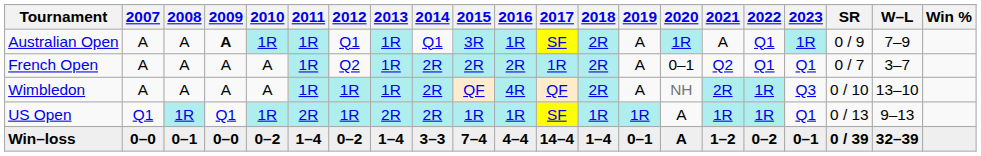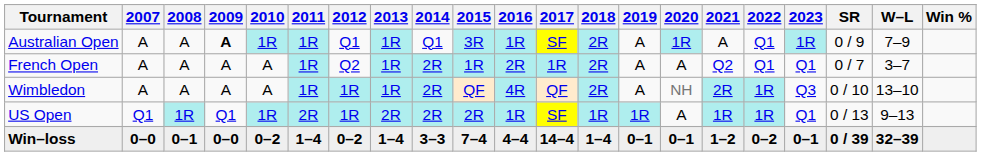French Open | 2015: 2R -> 1R
French Open | 2020: 0–1 -> A
US Open | 2015: 1R -> 2R
Win–loss | 2020: A -> 0–1
